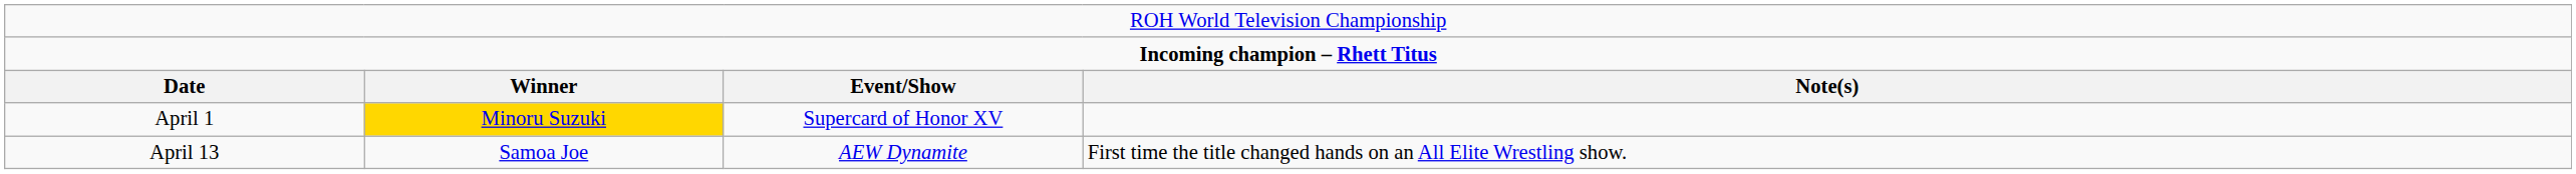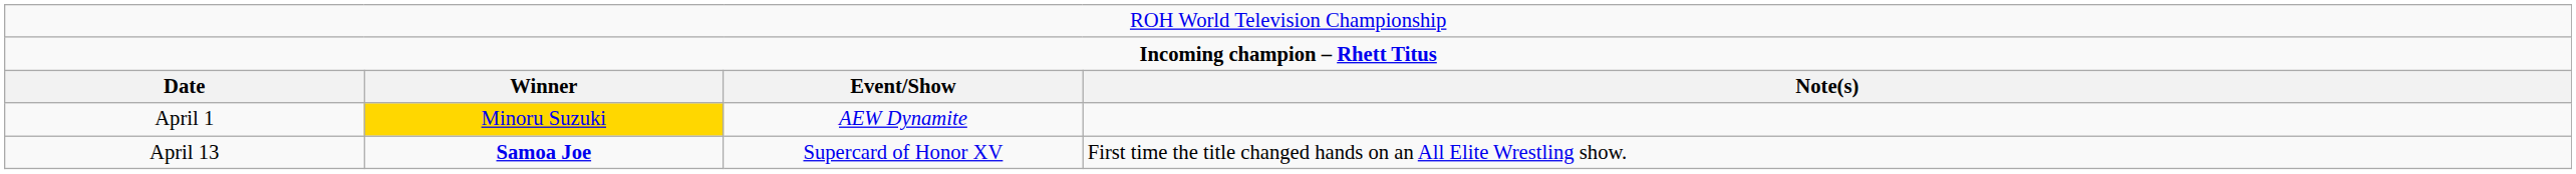April 1 | column 3: Supercard of Honor XV -> AEW Dynamite
April 13 | column 2: normal -> bold
April 13 | column 3: AEW Dynamite -> Supercard of Honor XV
